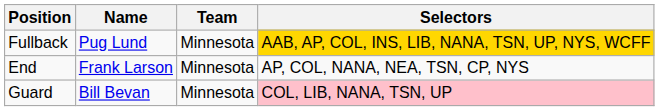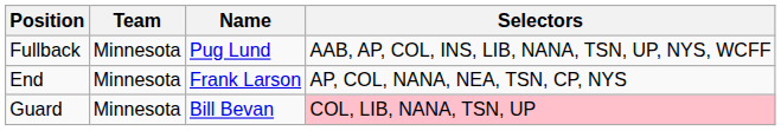columns swapped: Name <-> Team
Fullback | Selectors: gold background -> no background
